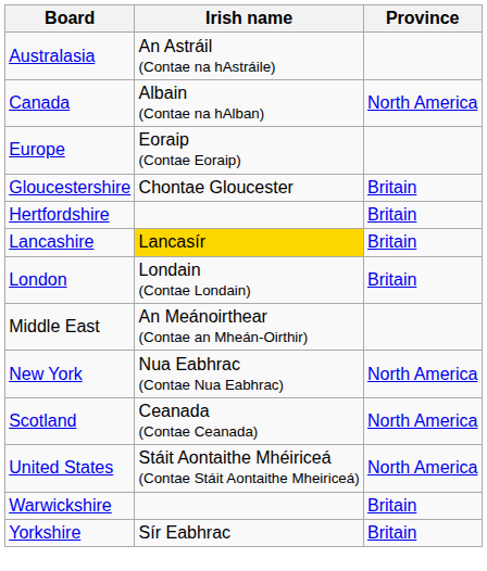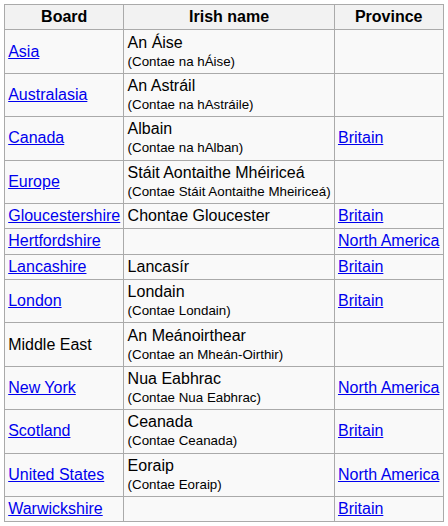+ row: Asia | An Áise (Contae na hÁise)
Canada | Province: North America -> Britain
Europe | Irish name: Eoraip (Contae Eoraip) -> Stáit Aontaithe Mhéiriceá (Contae Stáit Aontaithe Mheiriceá)
Hertfordshire | Province: Britain -> North America
Lancashire | Irish name: gold background -> no background
Scotland | Province: North America -> Britain
United States | Irish name: Stáit Aontaithe Mhéiriceá (Contae Stáit Aontaithe Mheiriceá) -> Eoraip (Contae Eoraip)
- row: Yorkshire | Sír Eabhrac | Britain
